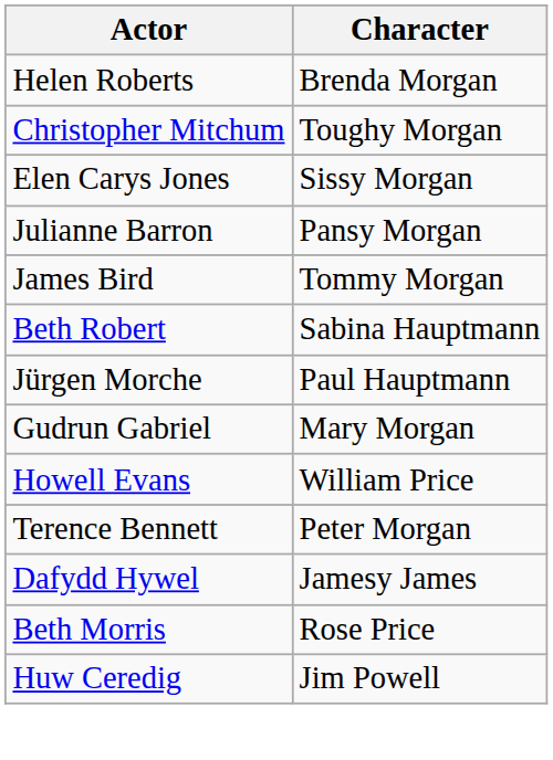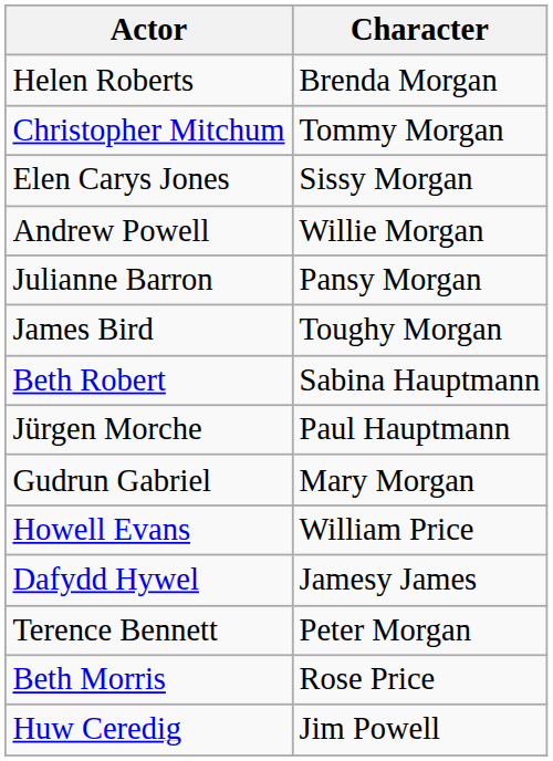Christopher Mitchum | Character: Toughy Morgan -> Tommy Morgan
+ row: Andrew Powell | Willie Morgan
James Bird | Character: Tommy Morgan -> Toughy Morgan
rows swapped: Dafydd Hywel <-> Terence Bennett
